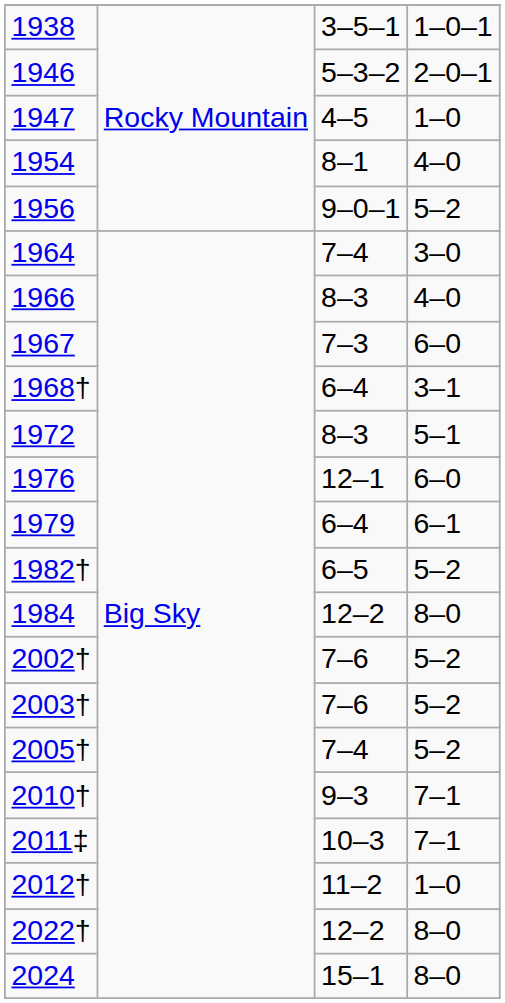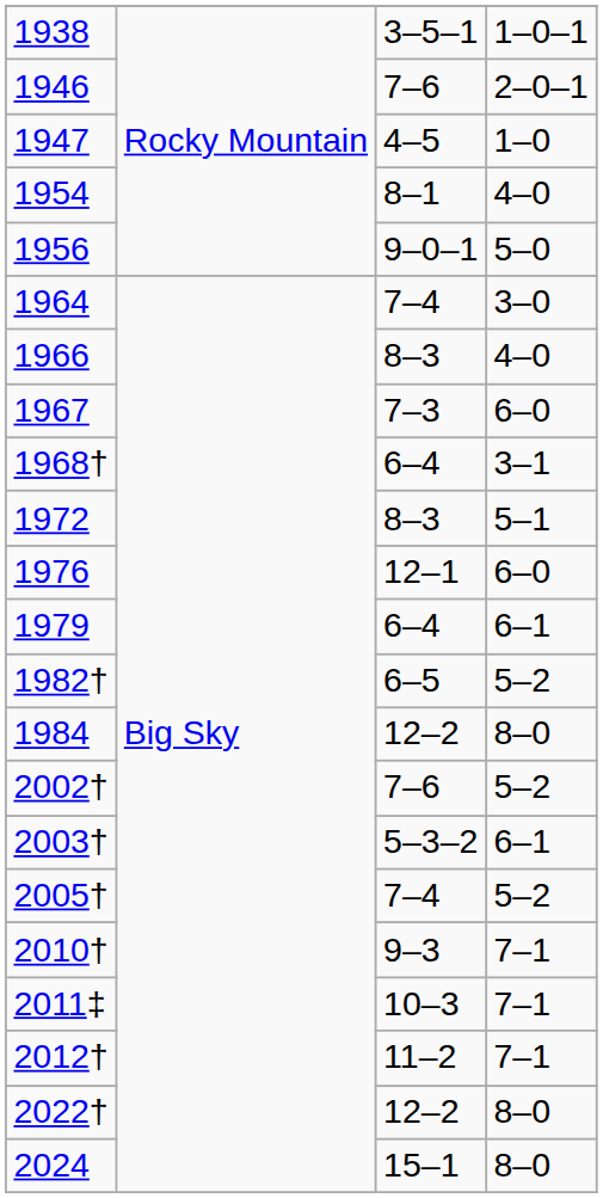1946 | column 3: 5–3–2 -> 7–6
1956 | column 4: 5–2 -> 5–0
2003† | column 3: 7–6 -> 5–3–2
2003† | column 4: 5–2 -> 6–1
2012† | column 4: 1–0 -> 7–1
